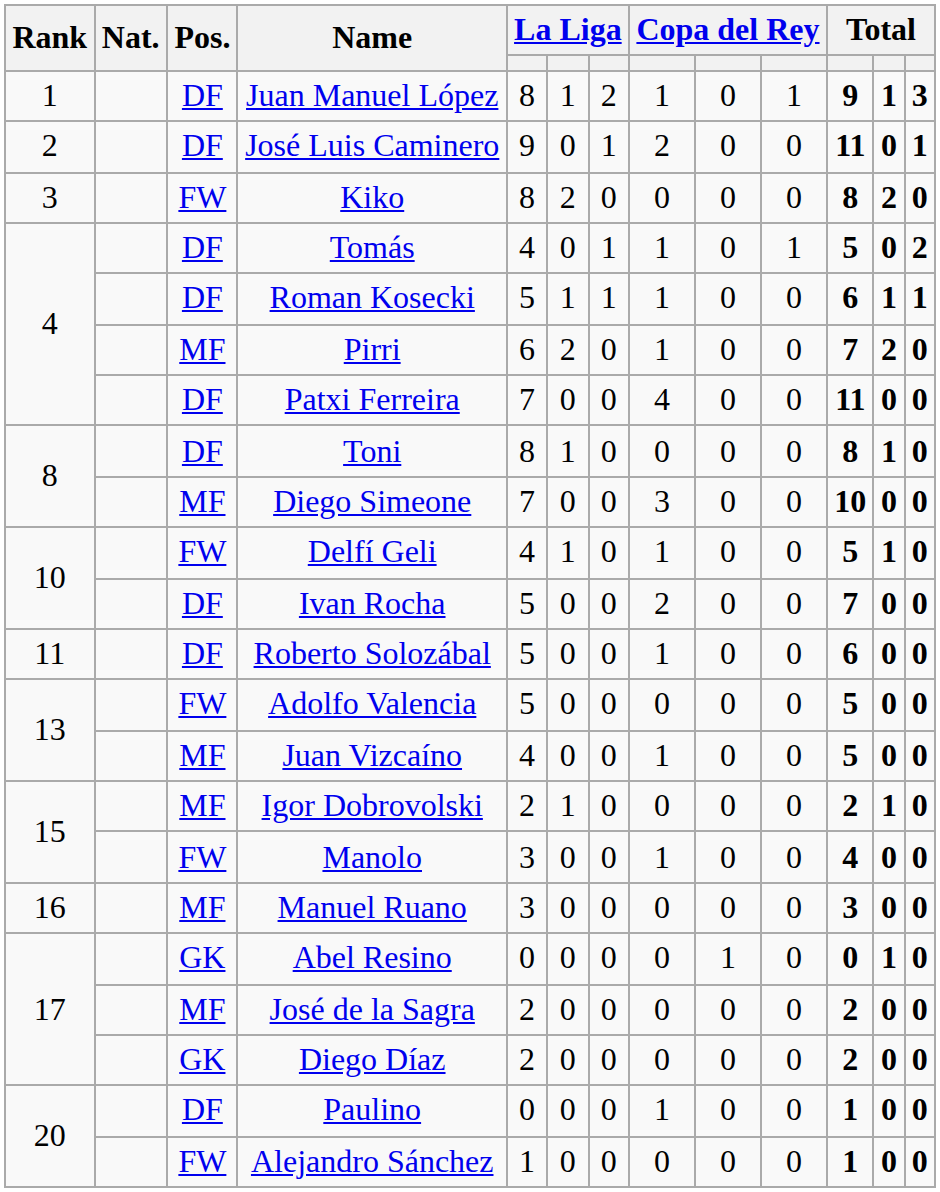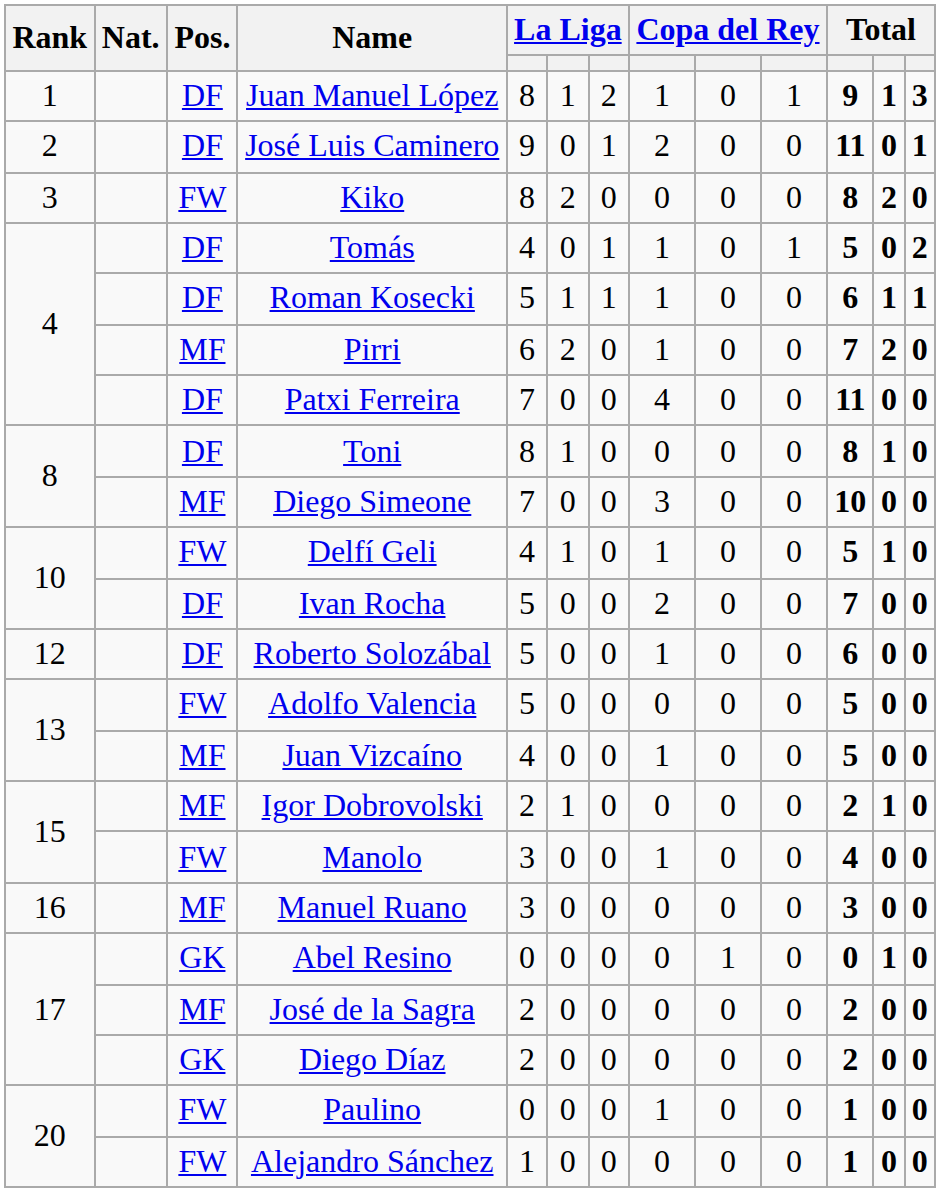Roberto Solozábal | Rank: 11 -> 12
Paulino | Pos.: DF -> FW
